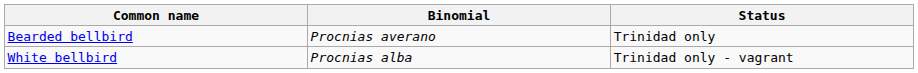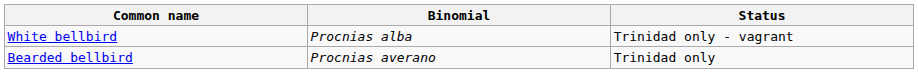rows swapped: White bellbird <-> Bearded bellbird
